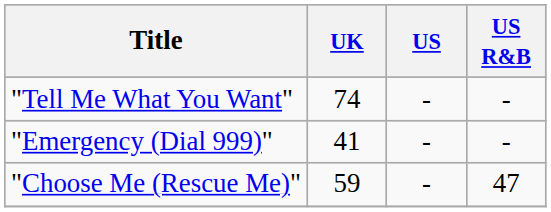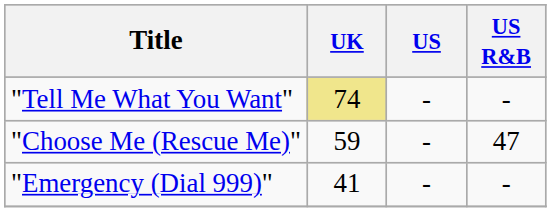"Tell Me What You Want" | UK: no background -> khaki background
rows swapped: "Emergency (Dial 999)" <-> "Choose Me (Rescue Me)"
